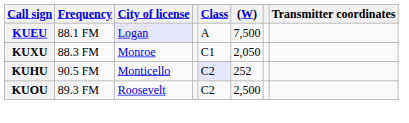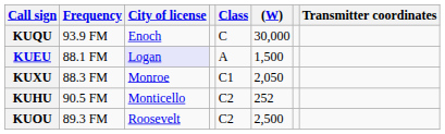+ row: KUQU | 93.9 FM | Enoch | C | 30,000
KUEU | (W): 7,500 -> 1,500
KUHU | Class: lavender background -> no background
